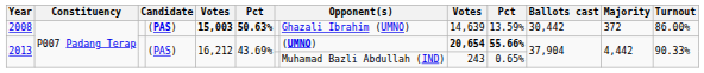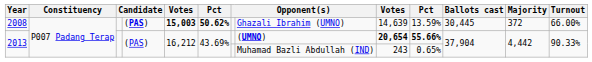2008 | column 6: 50.63% -> 50.62%
2008 | Ballots cast: 30,442 -> 30,445
2008 | Turnout: 86.00% -> 66.00%
